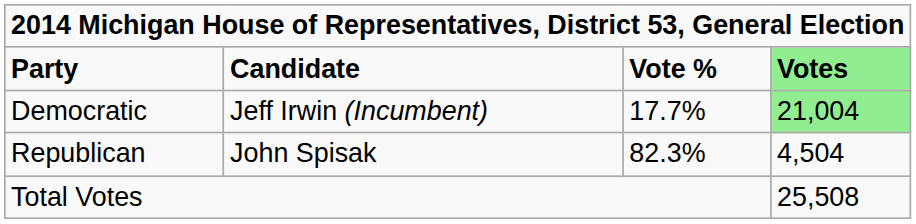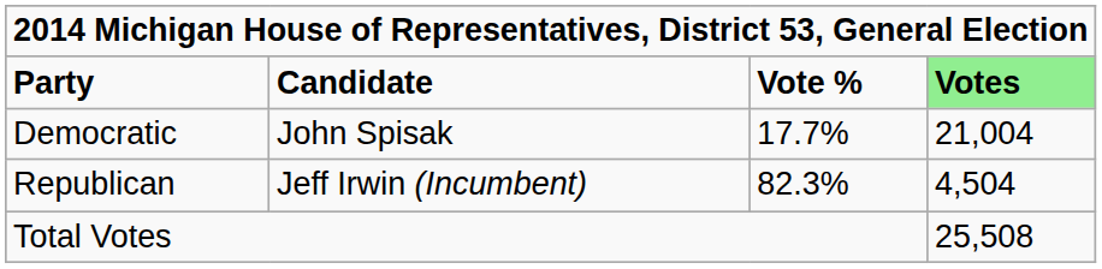Democratic | column 2: Jeff Irwin (Incumbent) -> John Spisak
Democratic | column 4: lightgreen background -> no background
Republican | column 2: John Spisak -> Jeff Irwin (Incumbent)
